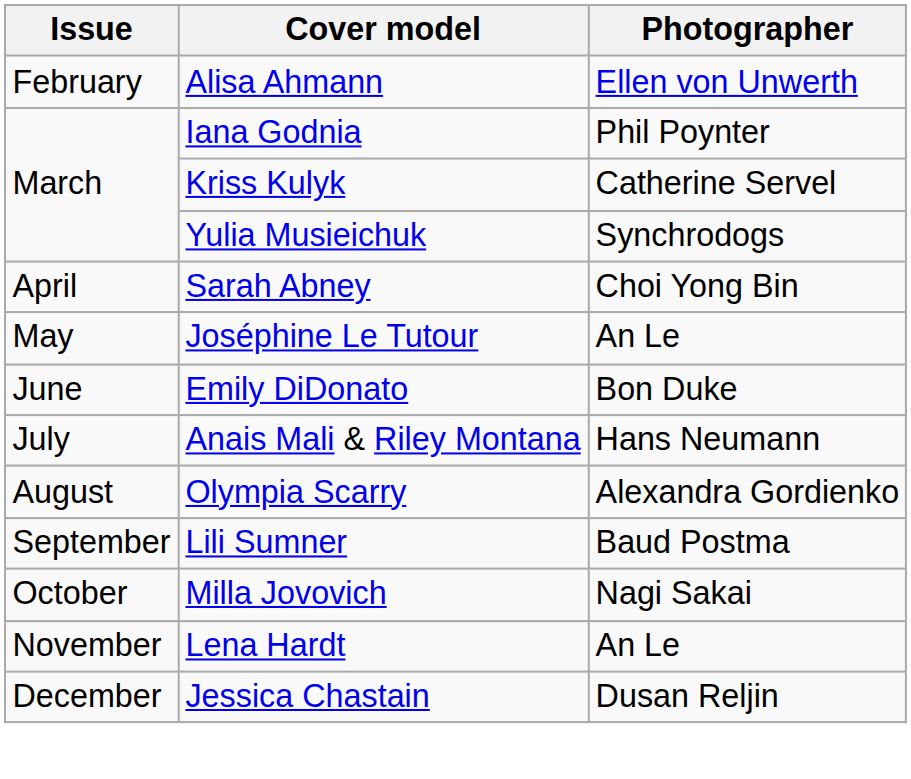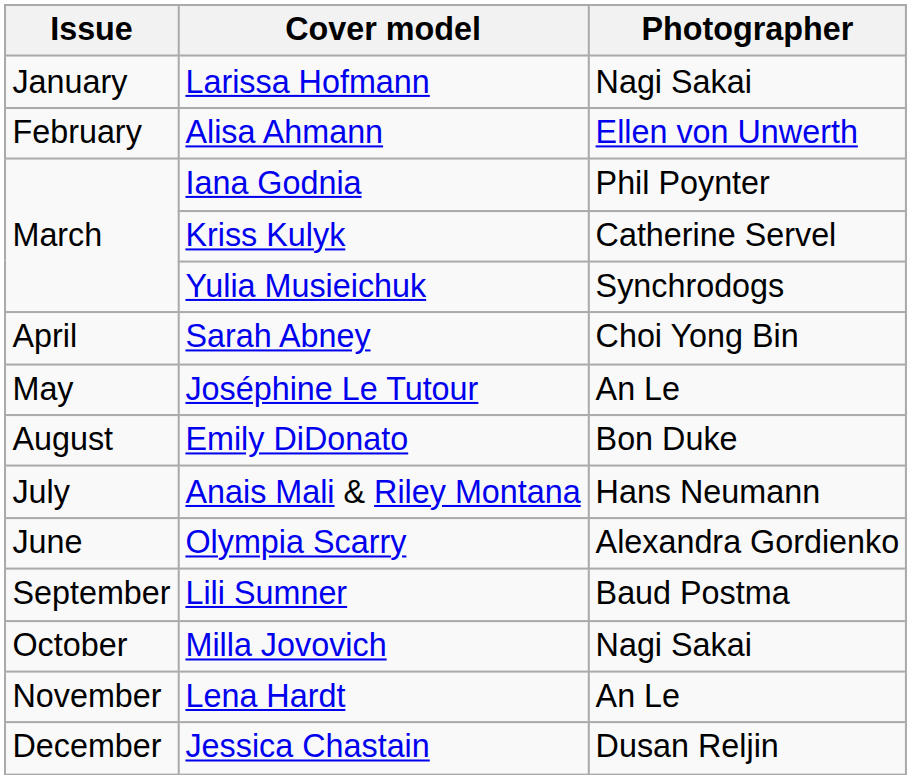+ row: January | Larissa Hofmann | Nagi Sakai
Emily DiDonato | Issue: June -> August
Olympia Scarry | Issue: August -> June
